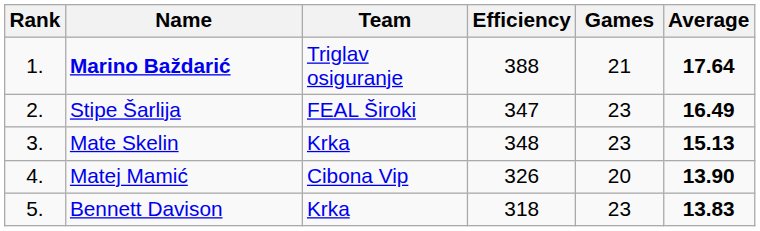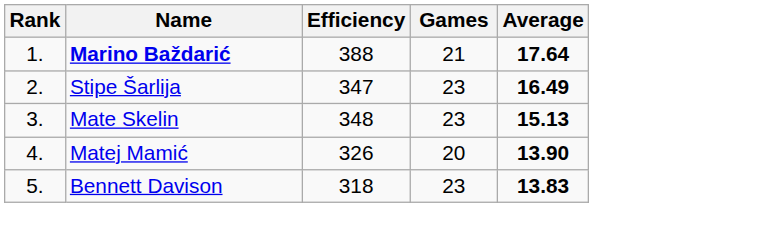- column: Team | Triglav osiguranje | FEAL Široki | Krka | Cibona Vip | Krka
